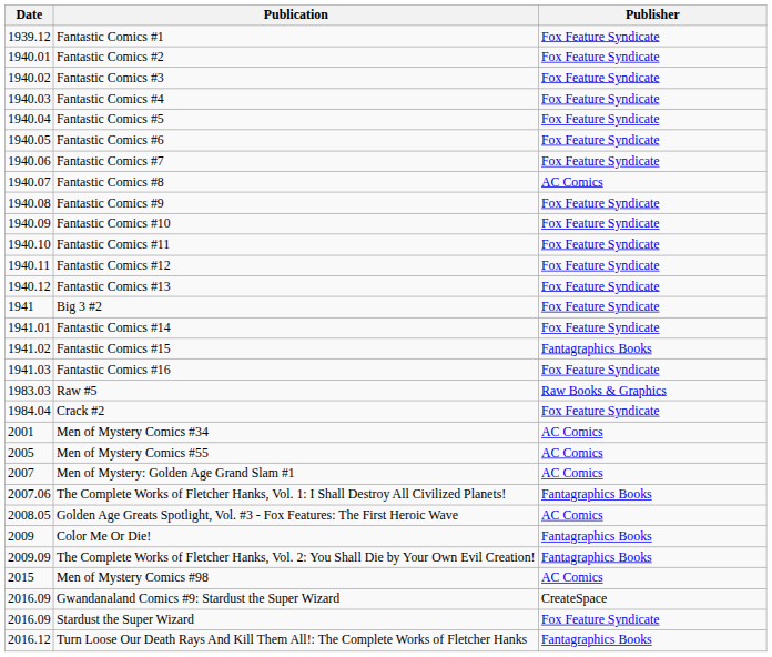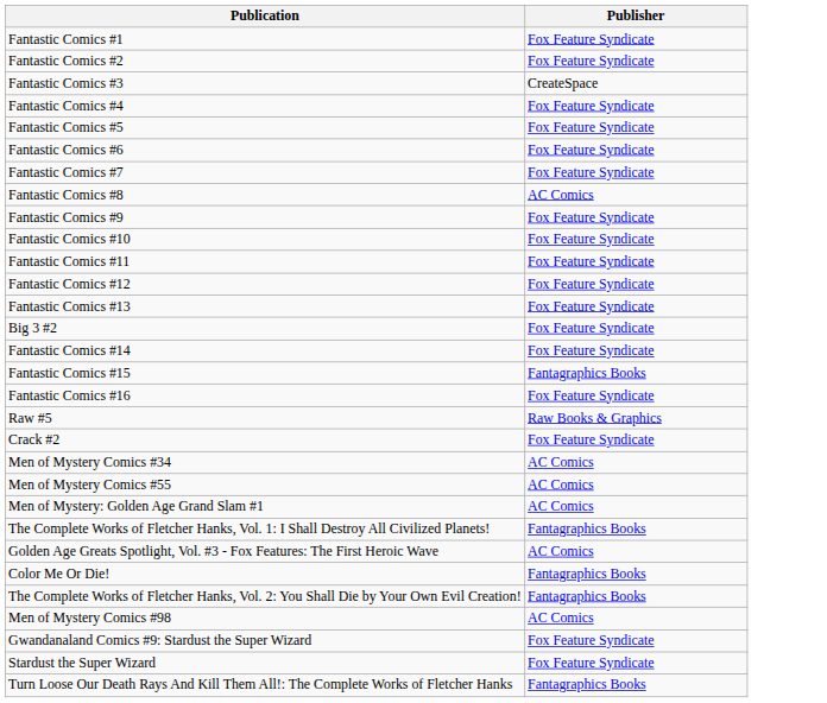- column: Date | 1939.12 | 1940.01 | 1940.02 | 1940.03 | 1940.04 | 1940.05 | 1940.06 | 1940.07 | 1940.08 | 1940.09 | 1940.10 | 1940.11 | 1940.12 | 1941 | 1941.01 | 1941.02 | 1941.03 | 1983.03 | 1984.04 | 2001 | 2005 | 2007 | 2007.06 | 2008.05 | 2009 | 2009.09 | 2015 | 2016.09 | 2016.09 | 2016.12
Fantastic Comics #3 | Publisher: Fox Feature Syndicate -> CreateSpace
Gwandanaland Comics #9: Stardust the Super Wizard | Publisher: CreateSpace -> Fox Feature Syndicate
